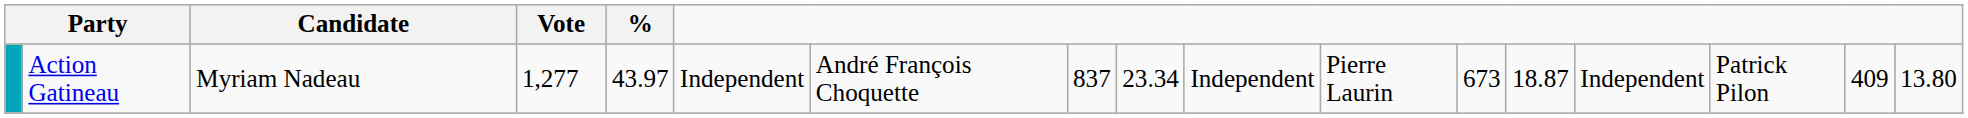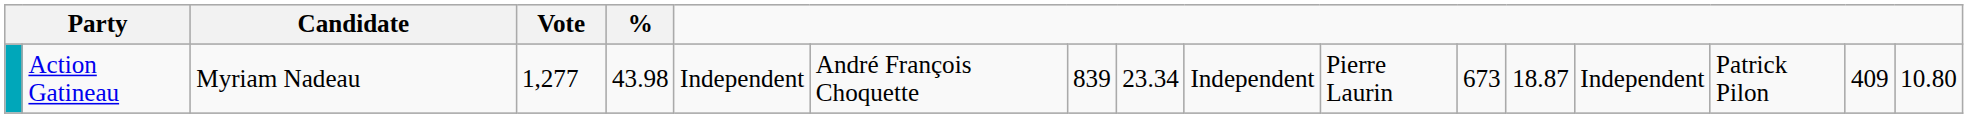Action Gatineau | %: 43.97 -> 43.98
Action Gatineau | column 8: 837 -> 839
Action Gatineau | column 17: 13.80 -> 10.80
